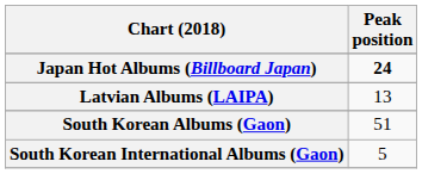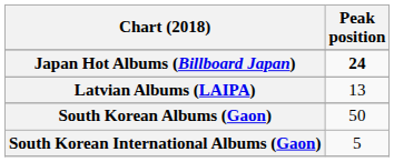South Korean Albums (Gaon) | Peak position: 51 -> 50
